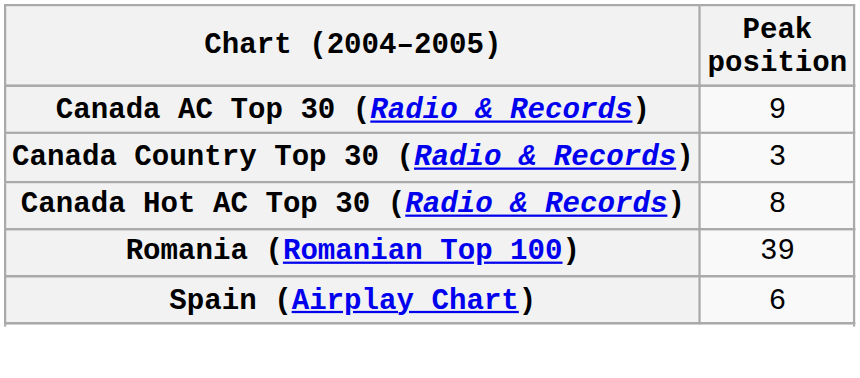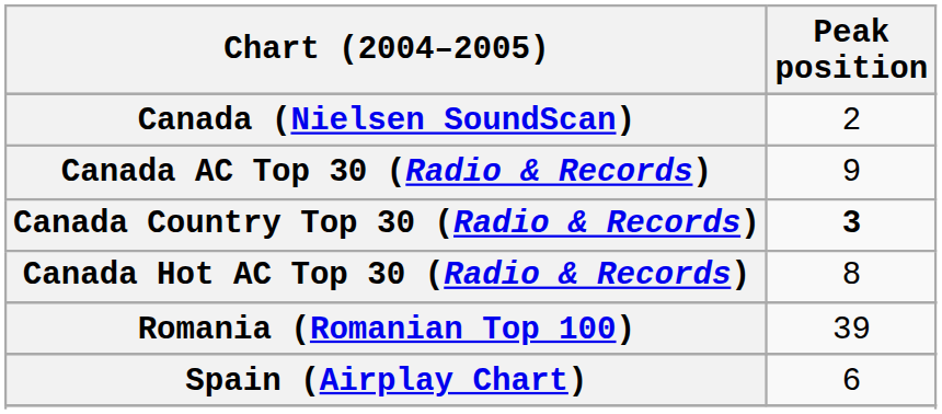+ row: Canada (Nielsen SoundScan) | 2
Canada Country Top 30 (Radio & Records) | Peak position: normal -> bold
